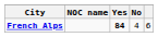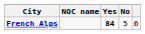French Alps | No: 4 -> 5
